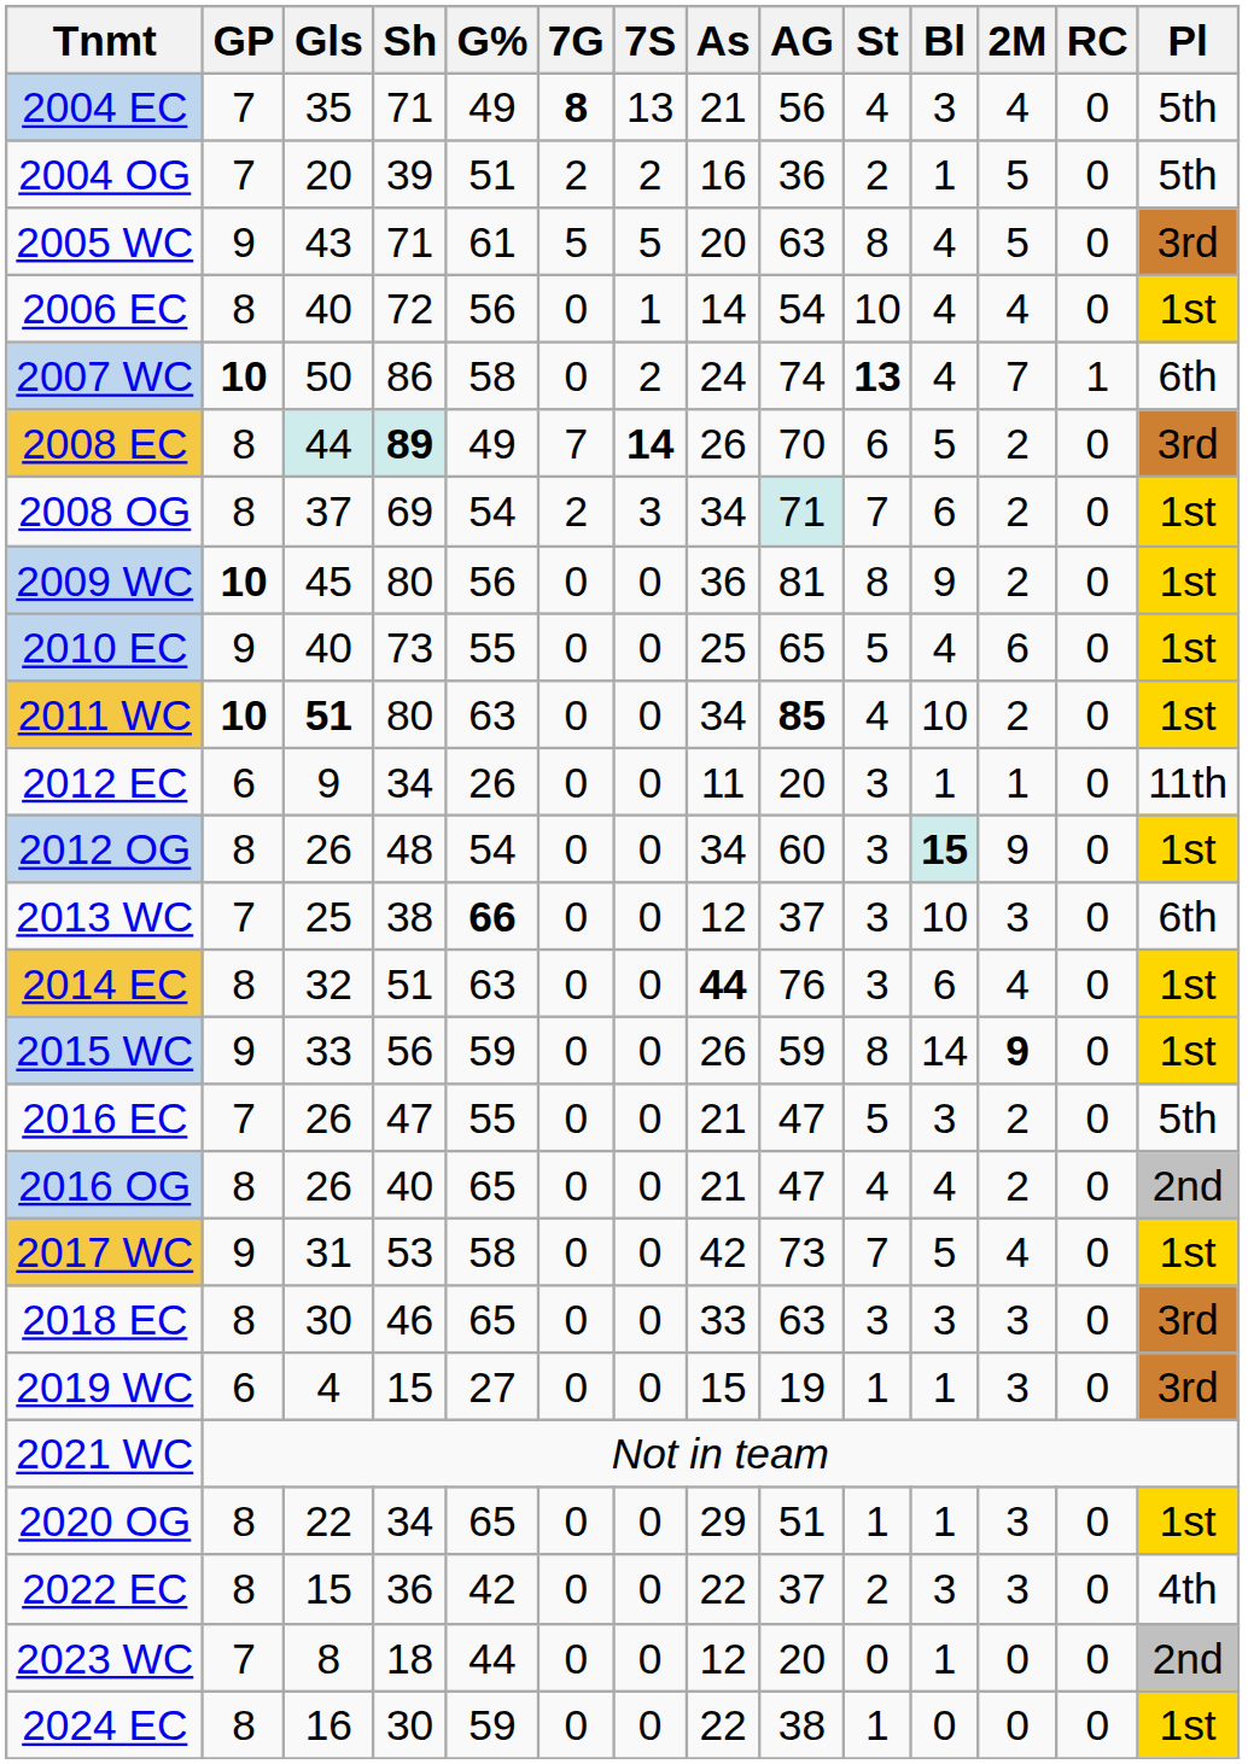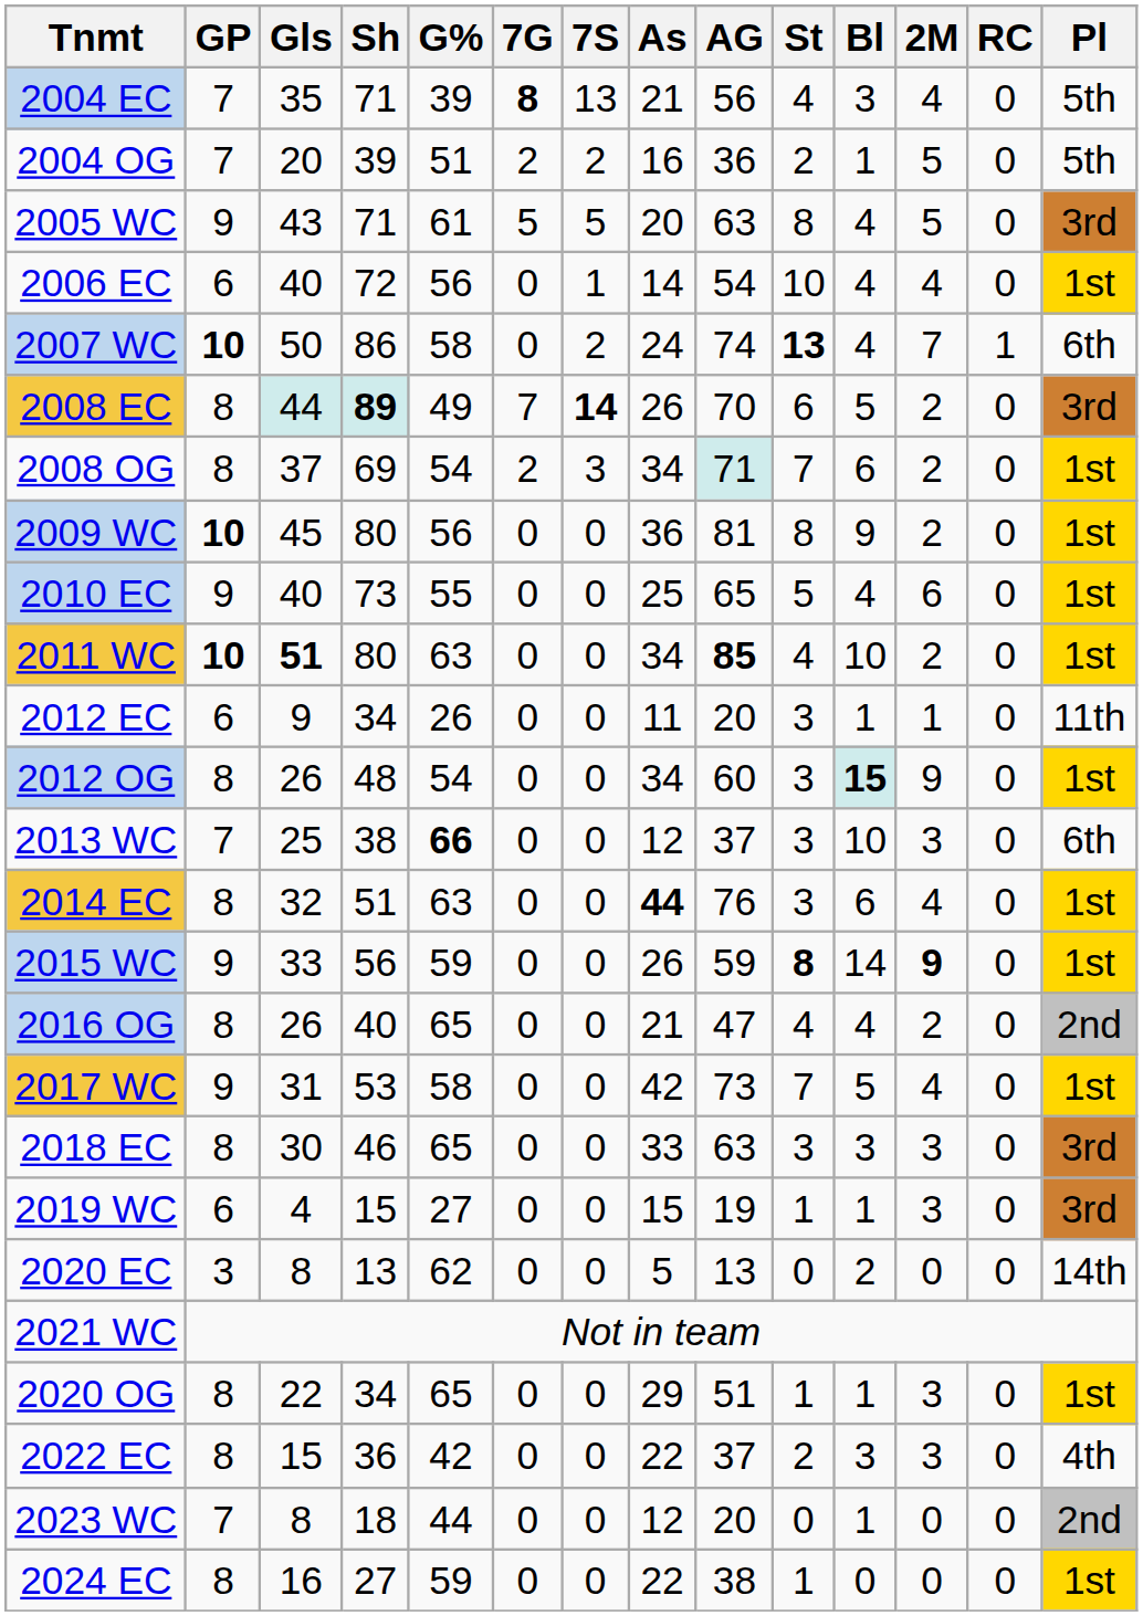2004 EC | G%: 49 -> 39
2006 EC | GP: 8 -> 6
2015 WC | St: normal -> bold
- row: 2016 EC | 7 | 26 | 47 | 55 | 0 | 0 | 21 | 47 | 5 | 3 | 2 | 0 | 5th
+ row: 2020 EC | 3 | 8 | 13 | 62 | 0 | 0 | 5 | 13 | 0 | 2 | 0 | 0 | 14th
2024 EC | Sh: 30 -> 27
